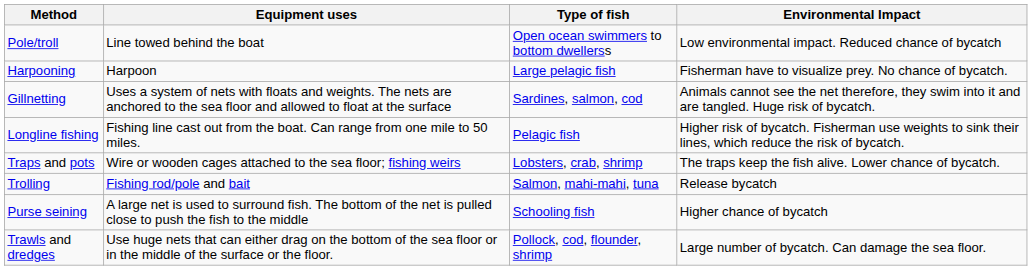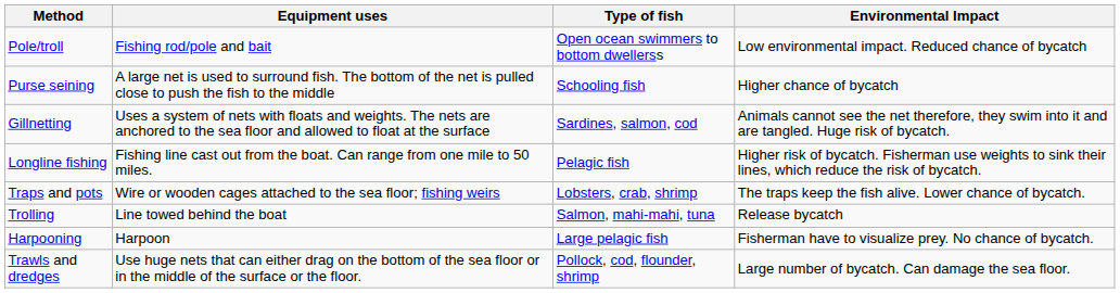Pole/troll | Equipment uses: Line towed behind the boat -> Fishing rod/pole and bait
rows swapped: Purse seining <-> Harpooning
Trolling | Equipment uses: Fishing rod/pole and bait -> Line towed behind the boat
